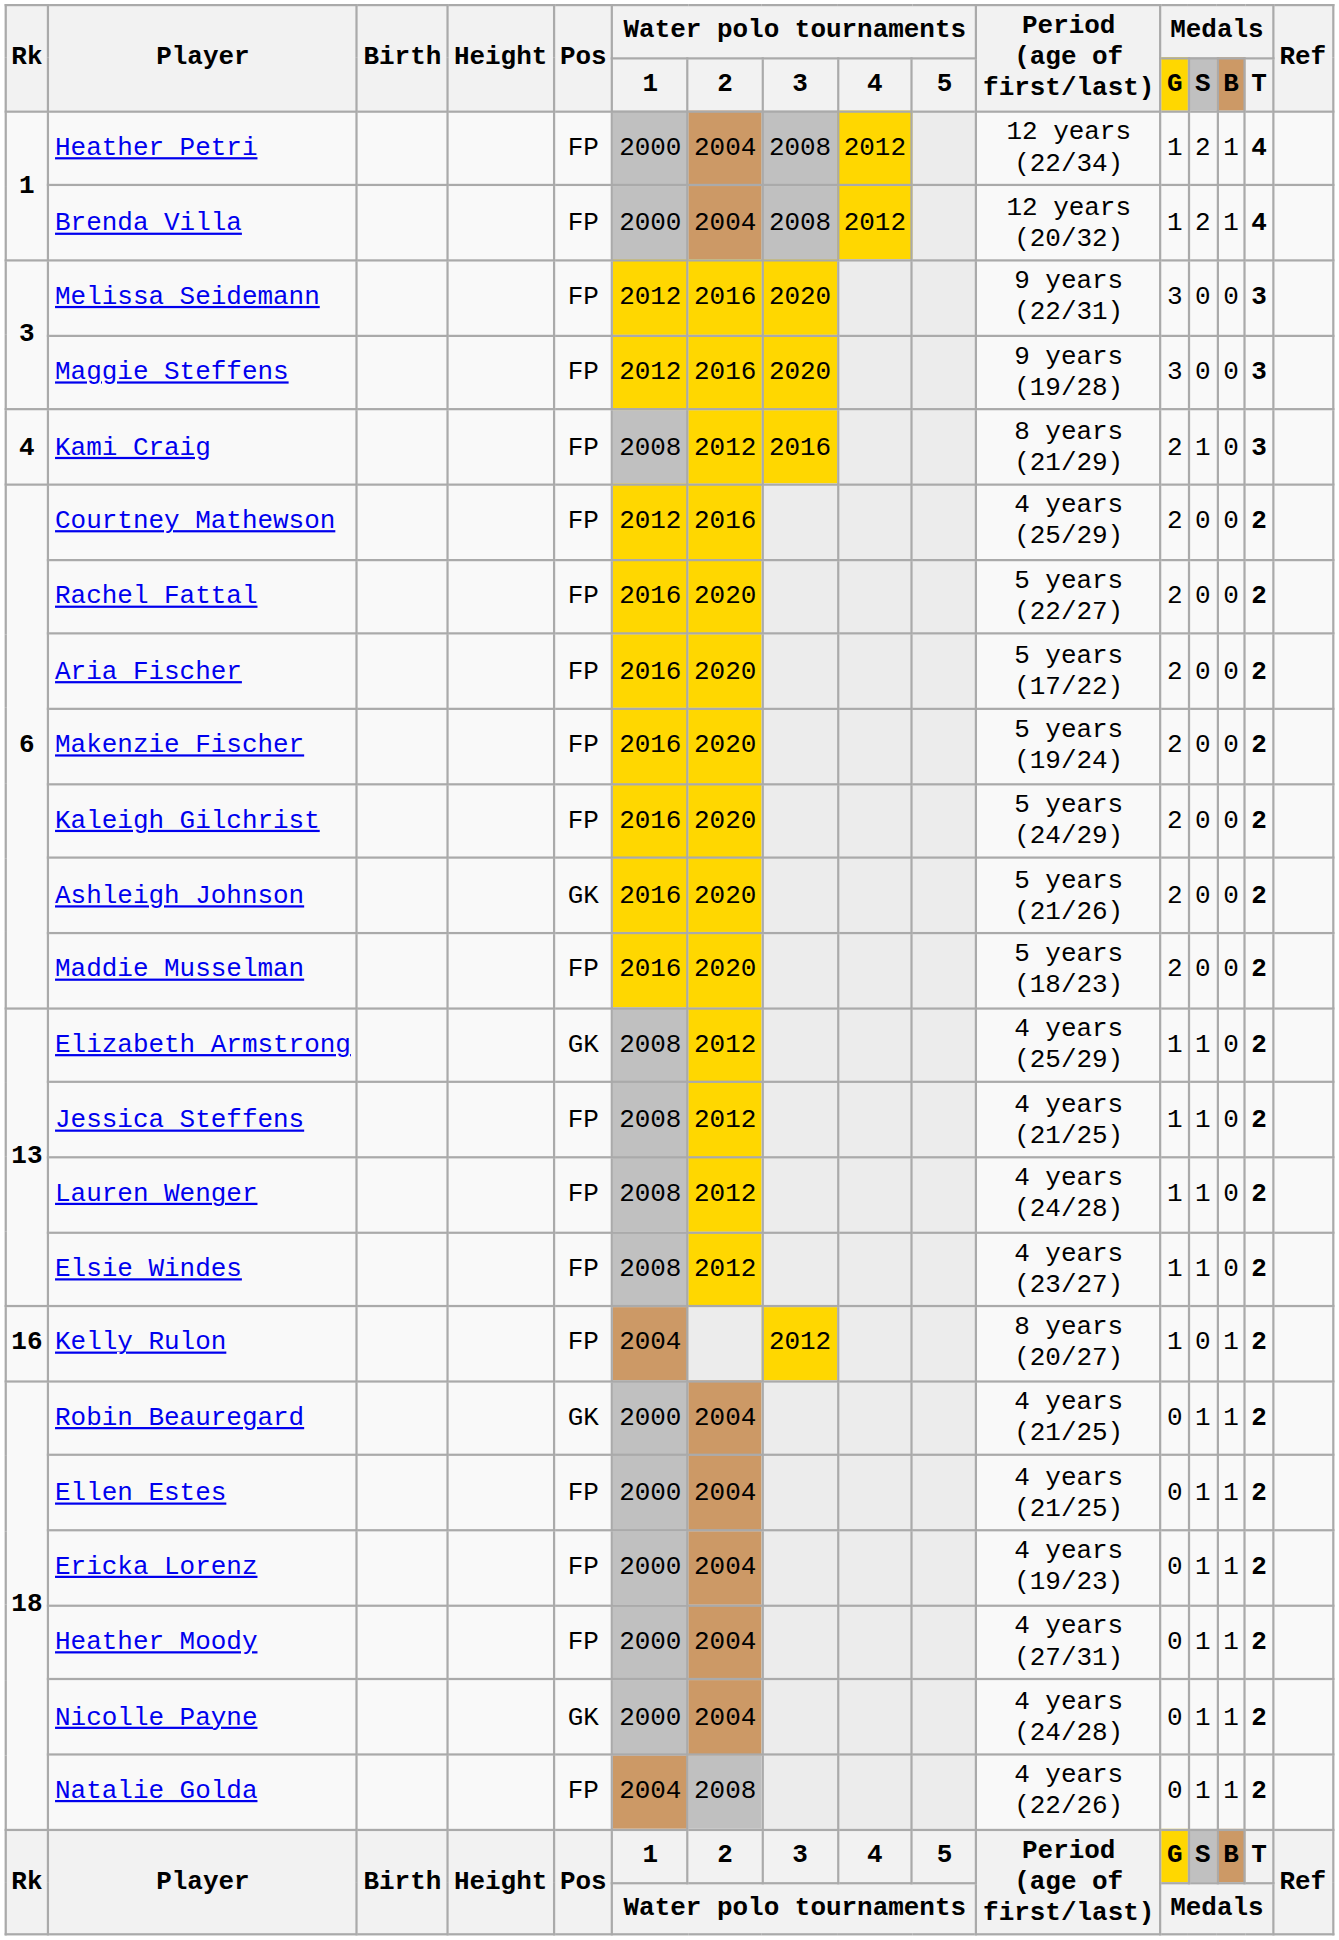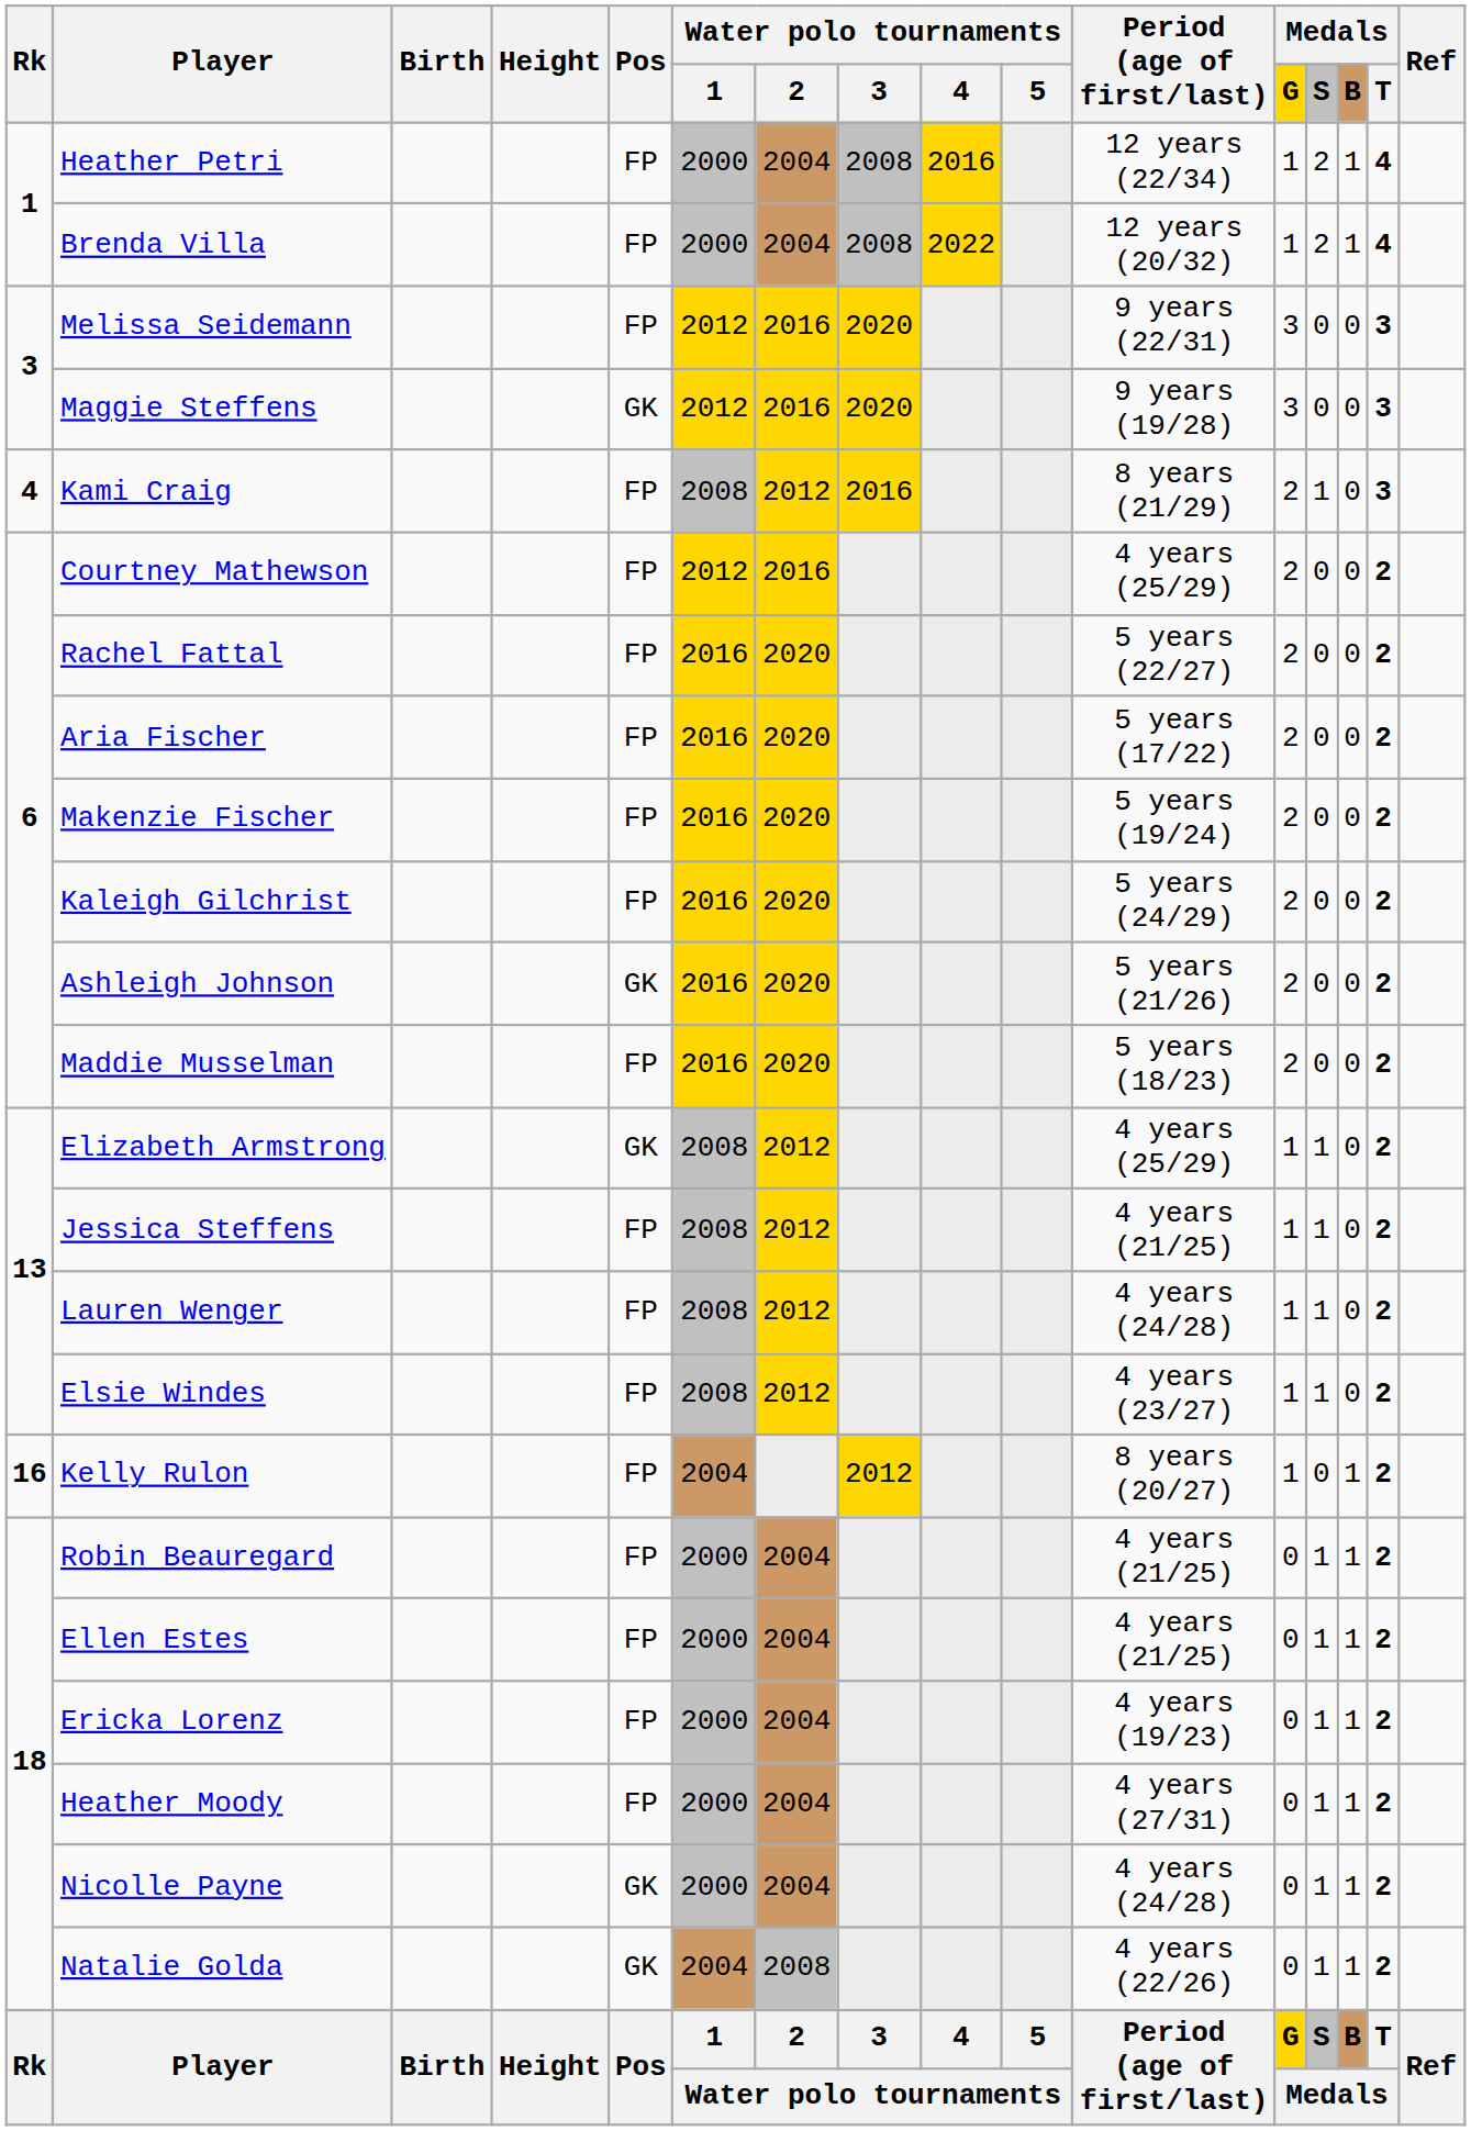Heather Petri | Water polo tournaments / 4: 2012 -> 2016
Brenda Villa | Water polo tournaments / 4: 2012 -> 2022
Maggie Steffens | Pos: FP -> GK
Robin Beauregard | Pos: GK -> FP
Natalie Golda | Pos: FP -> GK
